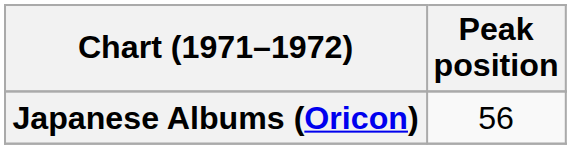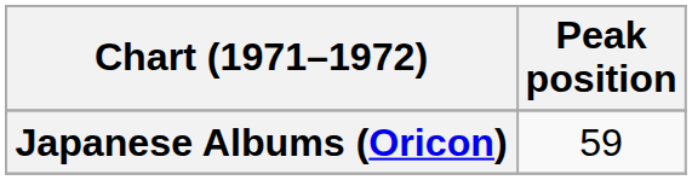Japanese Albums (Oricon) | Peak position: 56 -> 59
